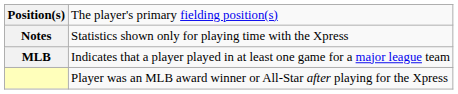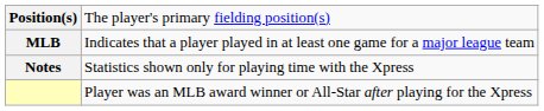rows swapped: Notes <-> MLB
